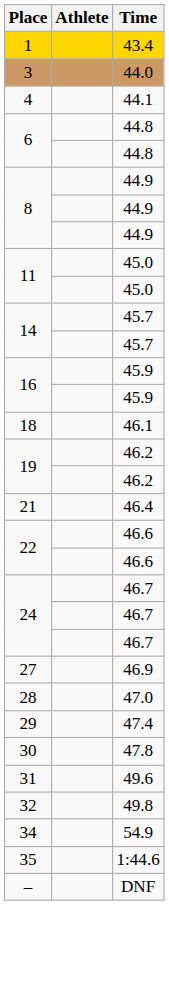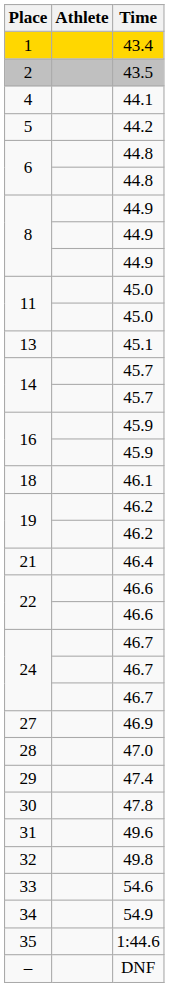+ row: 2 | 43.5
- row: 3 | 44.0
+ row: 5 | 44.2
+ row: 13 | 45.1
+ row: 33 | 54.6
